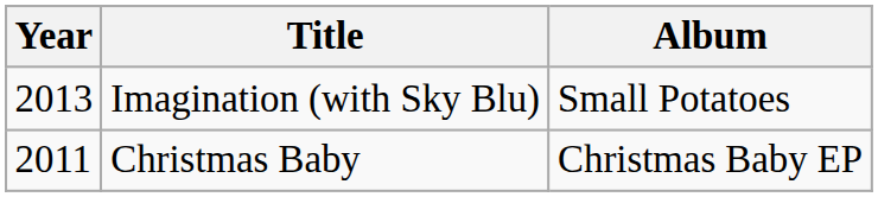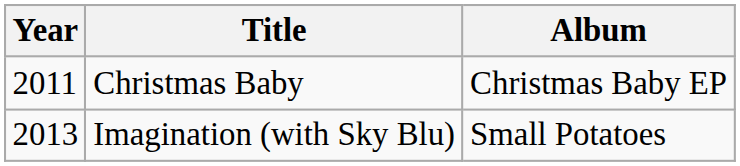rows swapped: Christmas Baby <-> Imagination (with Sky Blu)
